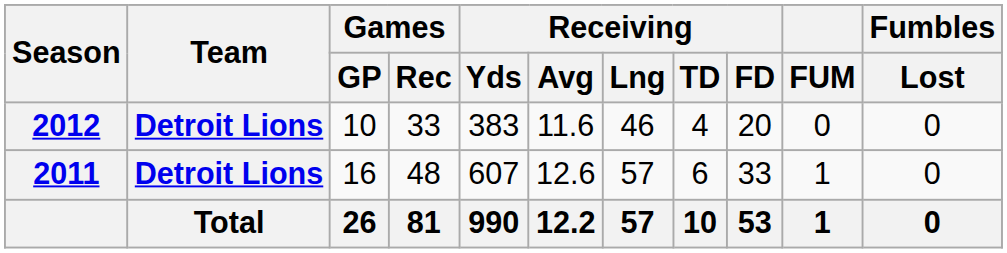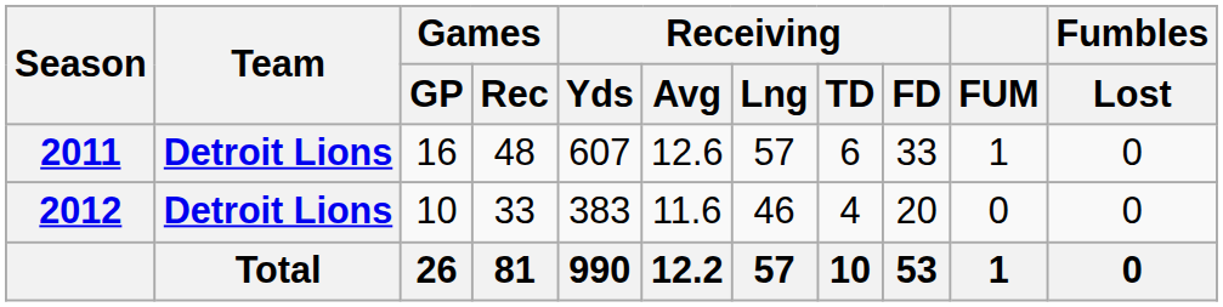rows swapped: 2011 <-> 2012
